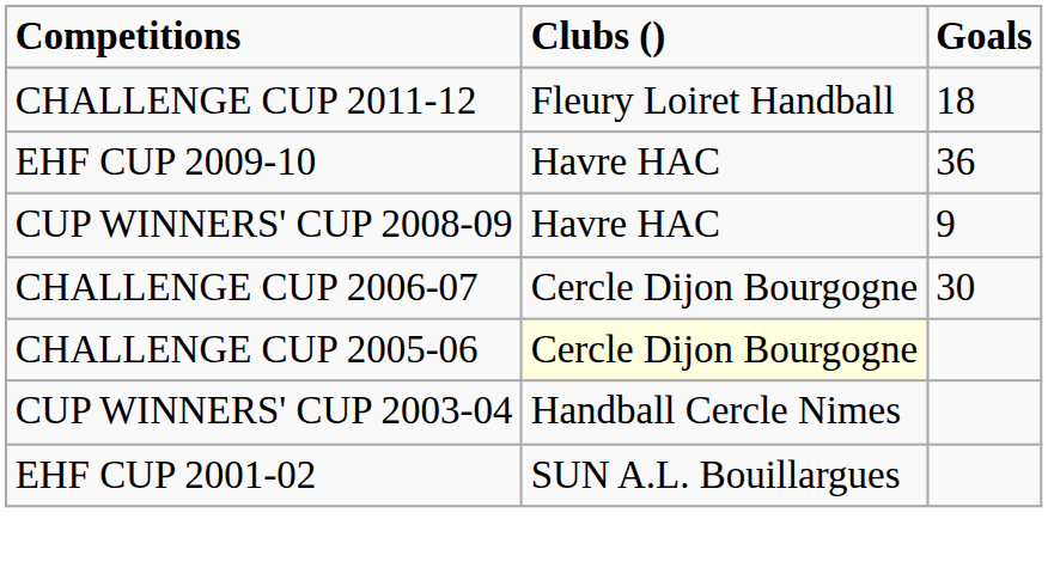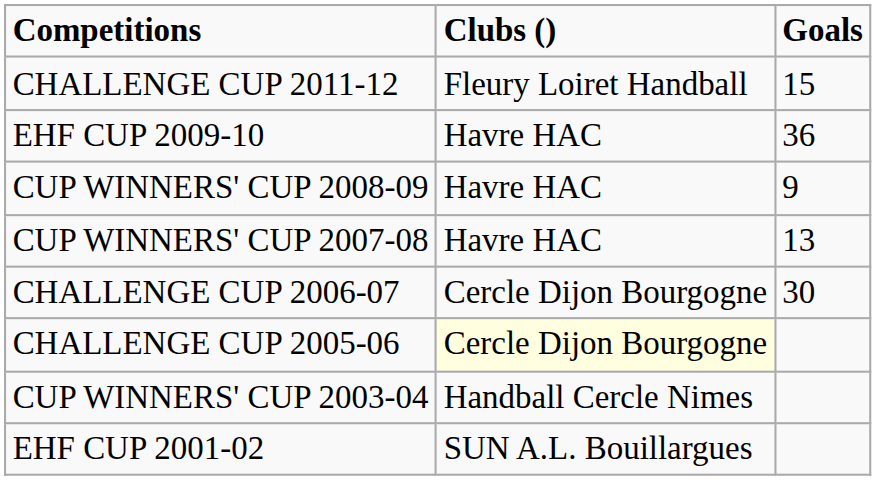CHALLENGE CUP 2011-12 | column 3: 18 -> 15
+ row: CUP WINNERS' CUP 2007-08 | Havre HAC | 13
